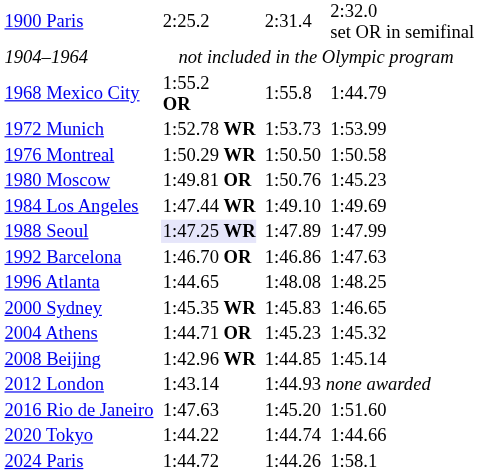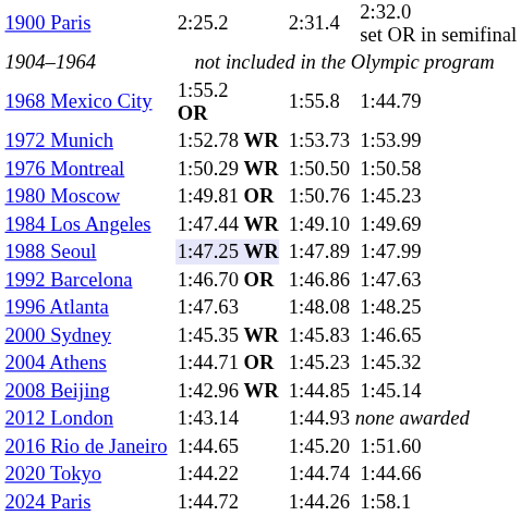1996 Atlanta | column 3: 1:44.65 -> 1:47.63
2016 Rio de Janeiro | column 3: 1:47.63 -> 1:44.65
